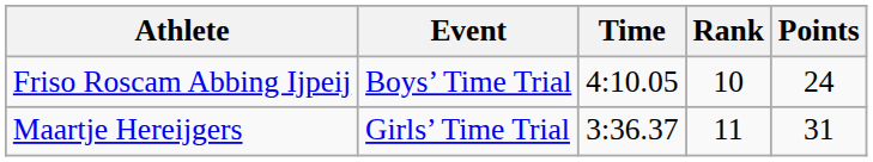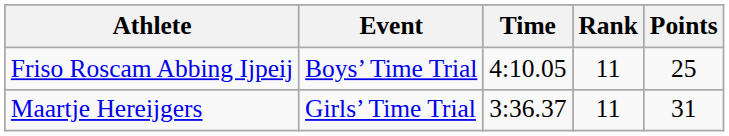Friso Roscam Abbing Ijpeij | Rank: 10 -> 11
Friso Roscam Abbing Ijpeij | Points: 24 -> 25
